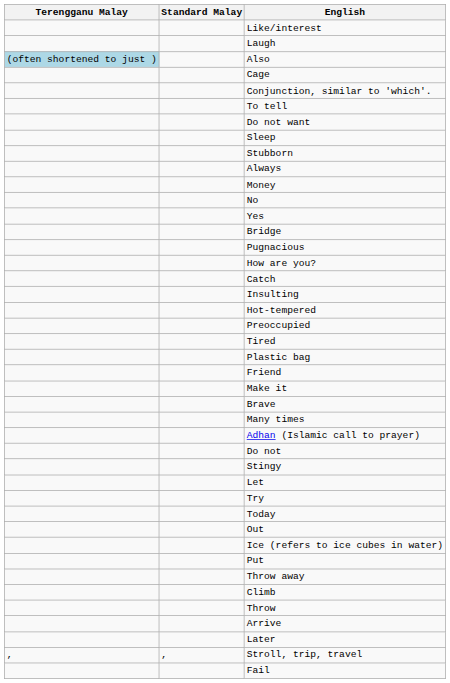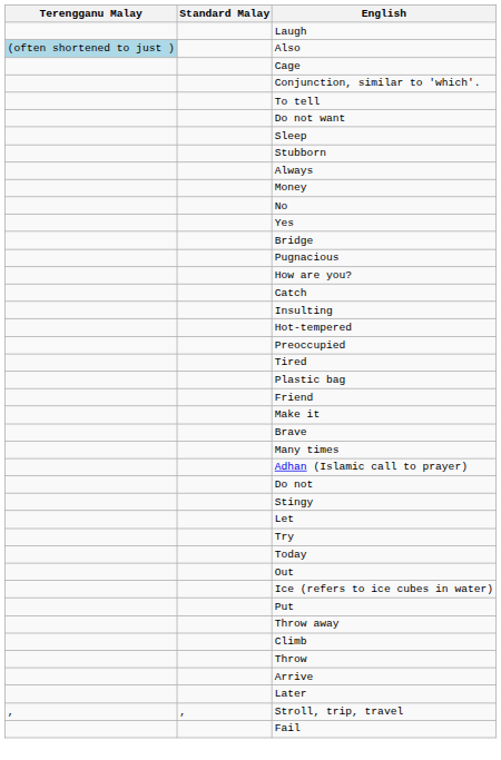- row: Like/interest
